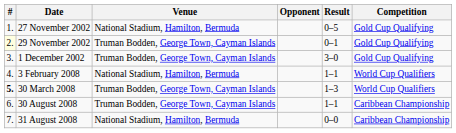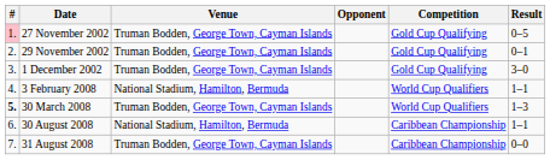columns swapped: Result <-> Competition
27 November 2002 | #: no background -> pink background
27 November 2002 | Venue: National Stadium, Hamilton, Bermuda -> Truman Bodden, George Town, Cayman Islands
29 November 2002 | #: lightyellow background -> no background
30 August 2008 | Venue: Truman Bodden, George Town, Cayman Islands -> National Stadium, Hamilton, Bermuda
31 August 2008 | Venue: National Stadium, Hamilton, Bermuda -> Truman Bodden, George Town, Cayman Islands
